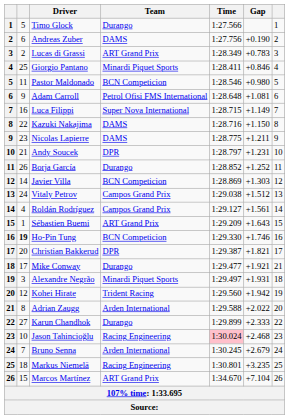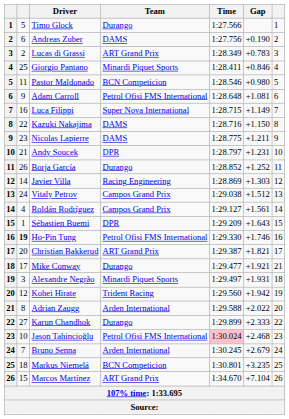Javier Villa | Team: BCN Competicion -> Racing Engineering
Sébastien Buemi | Team: ART Grand Prix -> DPR
Ho-Pin Tung | Team: BCN Competicion -> Petrol Ofisi FMS International
Christian Bakkerud | Team: DPR -> ART Grand Prix
Jason Tahincioğlu | Team: Racing Engineering -> Petrol Ofisi FMS International
Markus Niemelä | Team: Racing Engineering -> BCN Competicion
